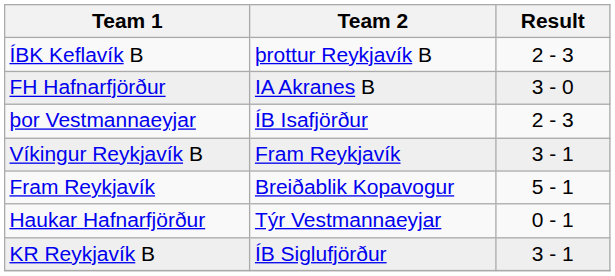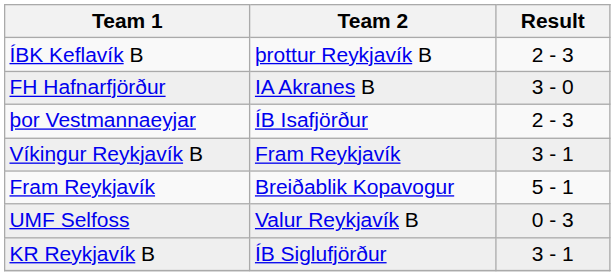+ row: UMF Selfoss | Valur Reykjavík B | 0 - 3
- row: Haukar Hafnarfjörður | Týr Vestmannaeyjar | 0 - 1
